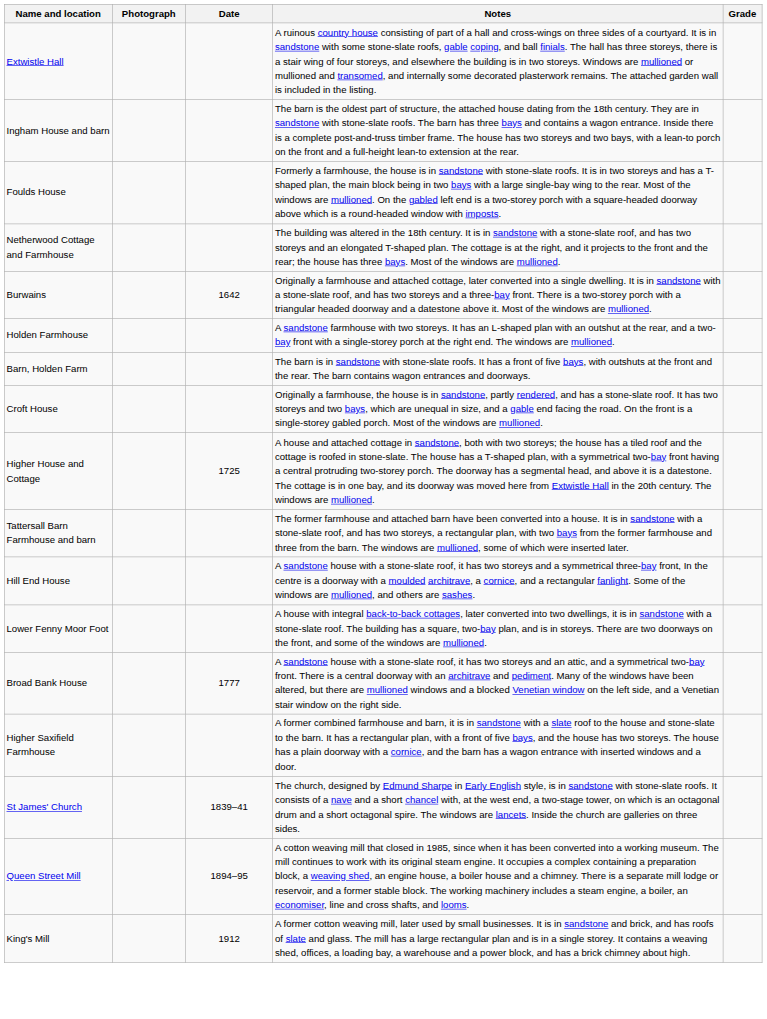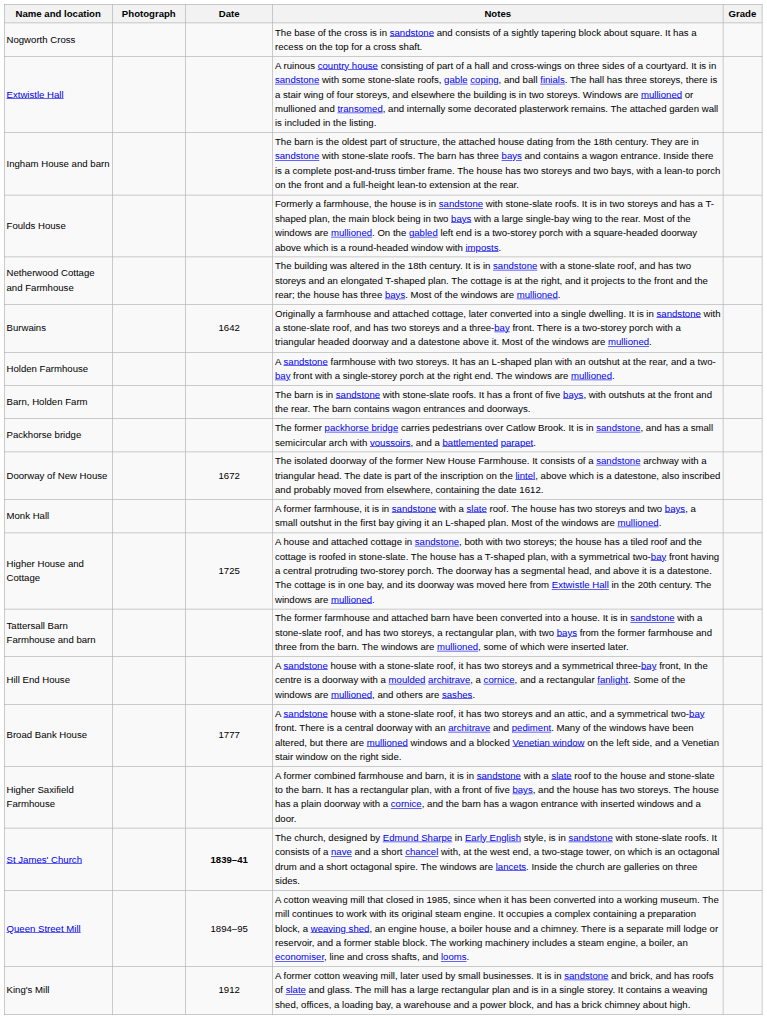+ row: Nogworth Cross | The base of the cross is in sandstone and consists of a sightly tapering block about square. It has a recess on the top for a cross shaft.
+ row: Packhorse bridge | The former packhorse bridge carries pedestrians over Catlow Brook. It is in sandstone, and has a small semicircular arch with voussoirs, and a battlemented parapet.
+ row: Doorway of New House | 1672 | The isolated doorway of the former New House Farmhouse. It consists of a sandstone archway with a triangular head. The date is part of the inscription on the lintel, above which is a datestone, also inscribed and probably moved from elsewhere, containing the date 1612.
- row: Croft House | Originally a farmhouse, the house is in sandstone, partly rendered, and has a stone-slate roof. It has two storeys and two bays, which are unequal in size, and a gable end facing the road. On the front is a single-storey gabled porch. Most of the windows are mullioned.
+ row: Monk Hall | A former farmhouse, it is in sandstone with a slate roof. The house has two storeys and two bays, a small outshut in the first bay giving it an L-shaped plan. Most of the windows are mullioned.
- row: Lower Fenny Moor Foot | A house with integral back-to-back cottages, later converted into two dwellings, it is in sandstone with a stone-slate roof. The building has a square, two-bay plan, and is in storeys. There are two doorways on the front, and some of the windows are mullioned.
St James' Church | Date: normal -> bold
